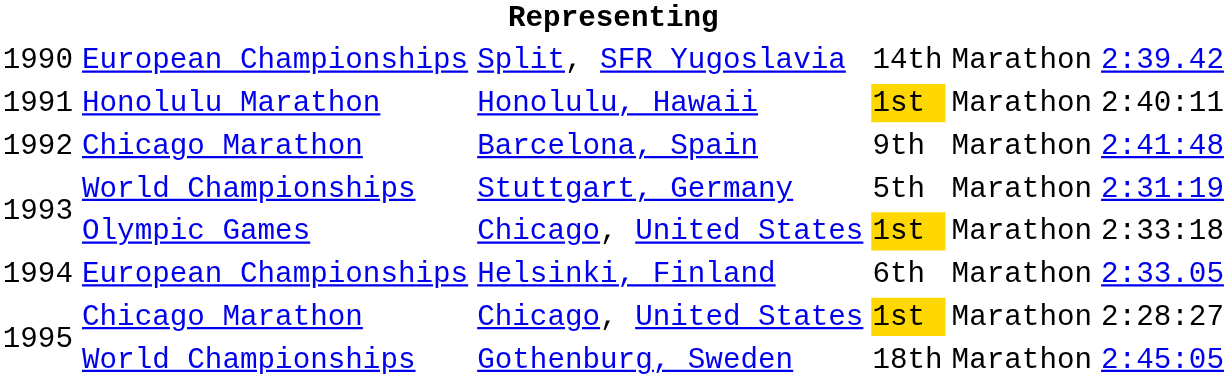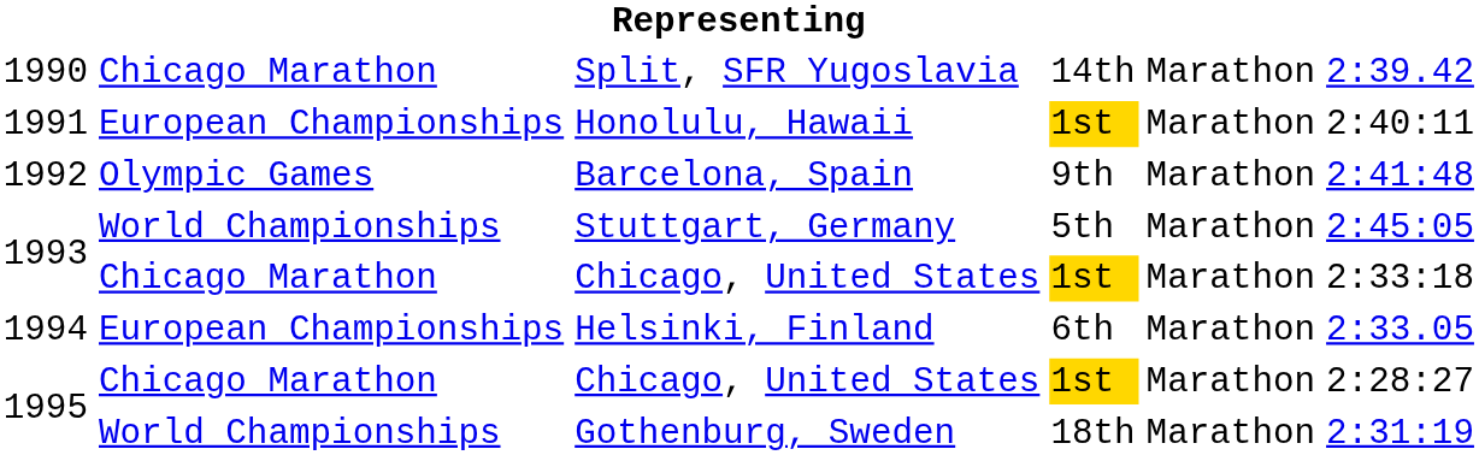Split, SFR Yugoslavia | column 2: European Championships -> Chicago Marathon
Honolulu, Hawaii | column 2: Honolulu Marathon -> European Championships
Barcelona, Spain | column 2: Chicago Marathon -> Olympic Games
Stuttgart, Germany | column 6: 2:31:19 -> 2:45:05
1993 / Chicago, United States | column 2: Olympic Games -> Chicago Marathon
Gothenburg, Sweden | column 6: 2:45:05 -> 2:31:19
